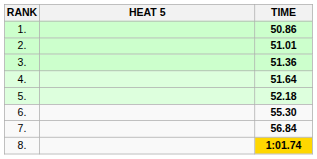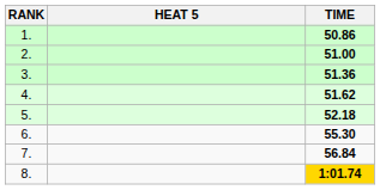2. | TIME: 51.01 -> 51.00
4. | TIME: 51.64 -> 51.62
